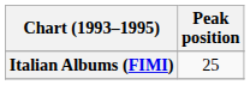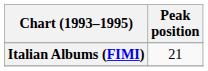Italian Albums (FIMI) | Peak position: 25 -> 21
